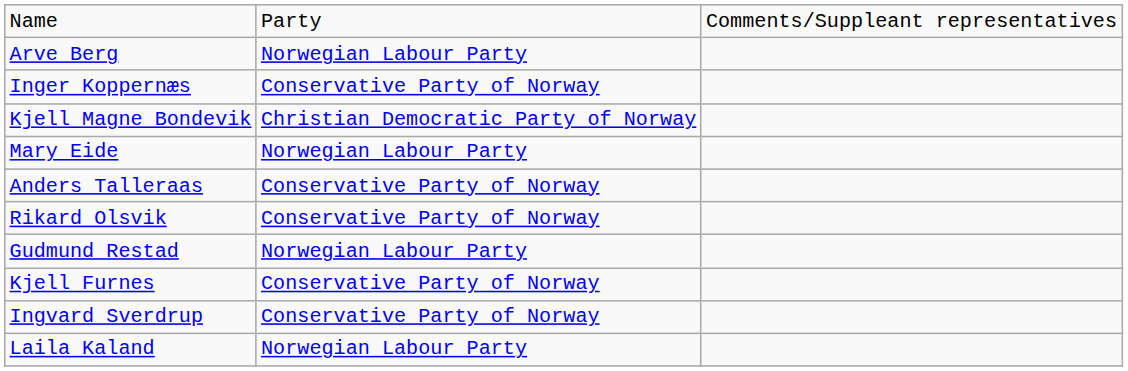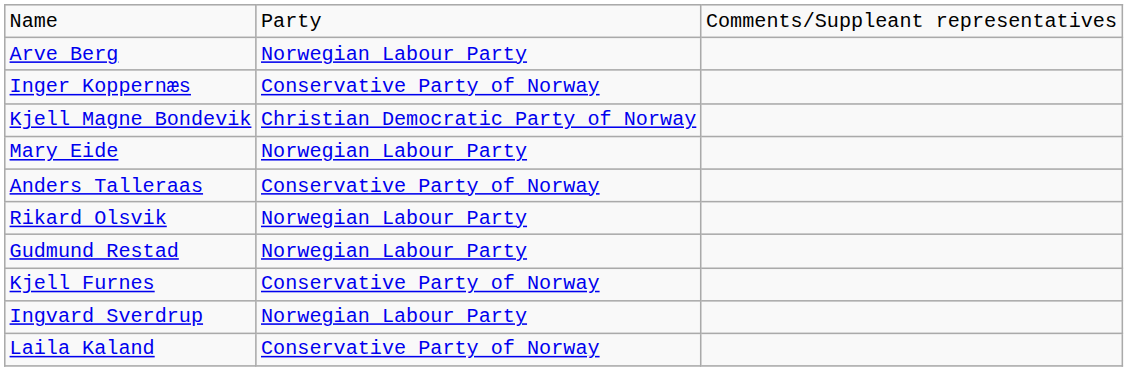Rikard Olsvik | column 2: Conservative Party of Norway -> Norwegian Labour Party
Ingvard Sverdrup | column 2: Conservative Party of Norway -> Norwegian Labour Party
Laila Kaland | column 2: Norwegian Labour Party -> Conservative Party of Norway
